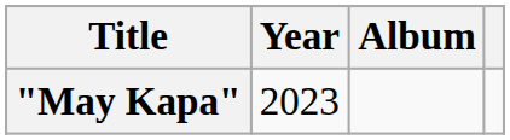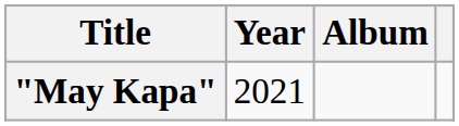"May Kapa" | Year: 2023 -> 2021
